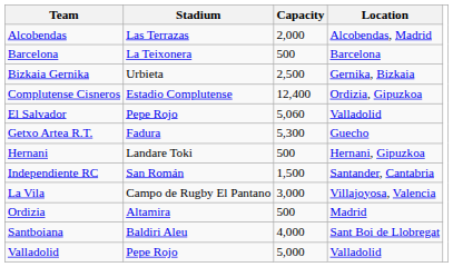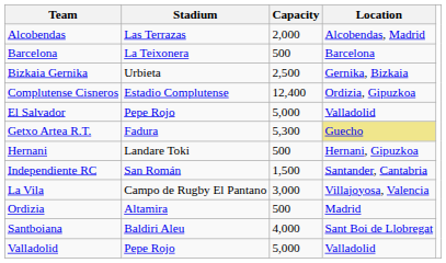El Salvador | Capacity: 5,060 -> 5,000
Getxo Artea R.T. | Location: no background -> khaki background
